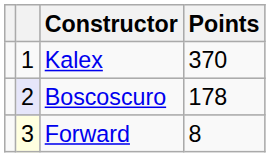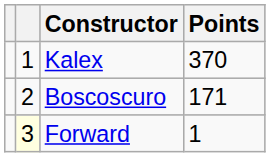Boscoscuro | column 2: lavender background -> no background
Boscoscuro | Points: 178 -> 171
Forward | Points: 8 -> 1
